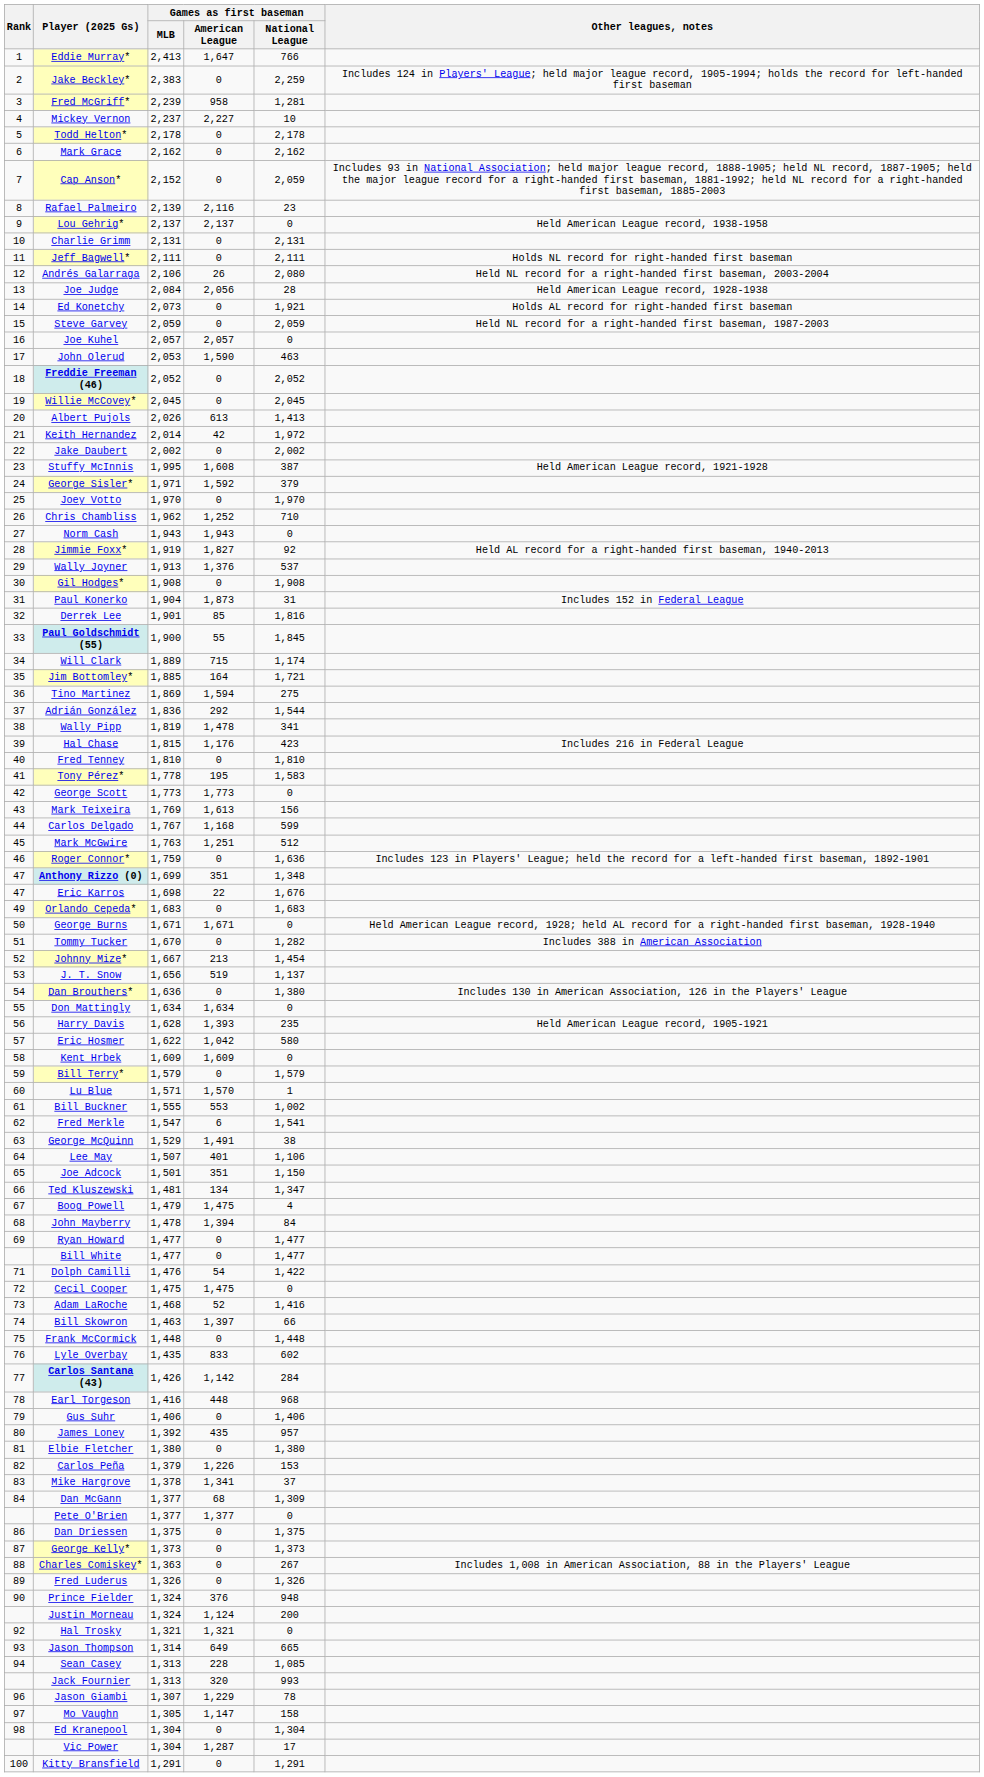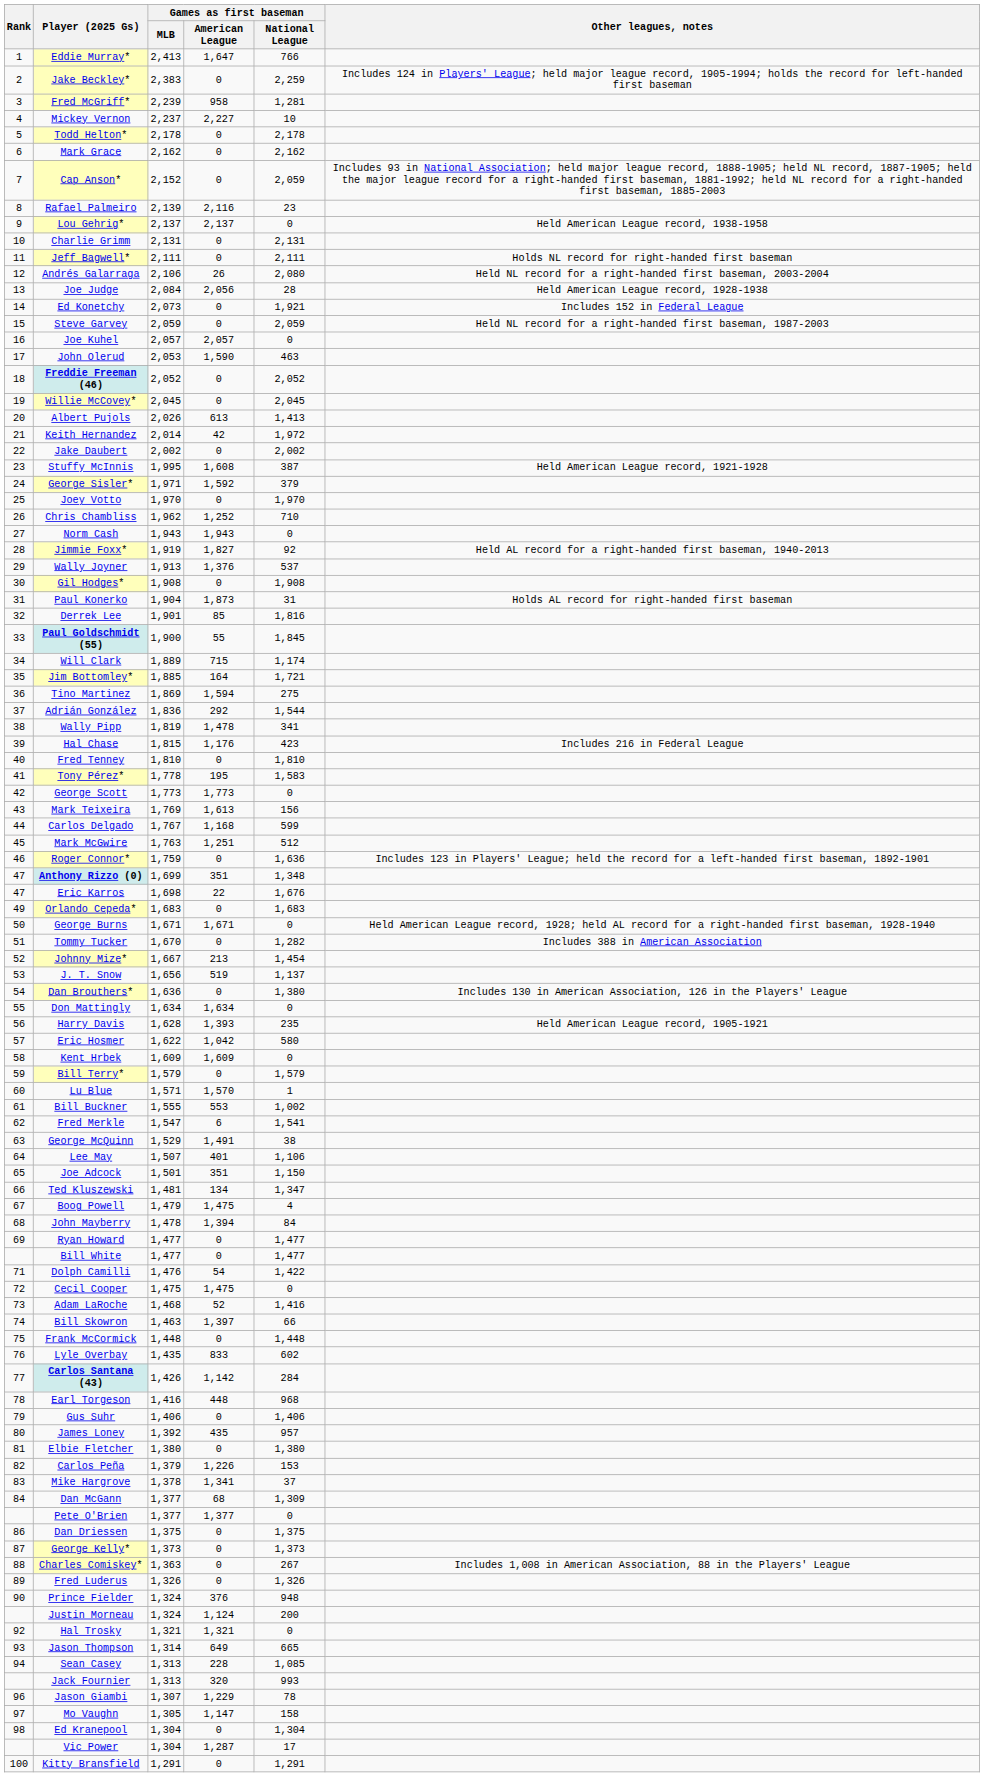Ed Konetchy | Other leagues, notes: Holds AL record for right-handed first baseman -> Includes 152 in Federal League
Paul Konerko | Other leagues, notes: Includes 152 in Federal League -> Holds AL record for right-handed first baseman
